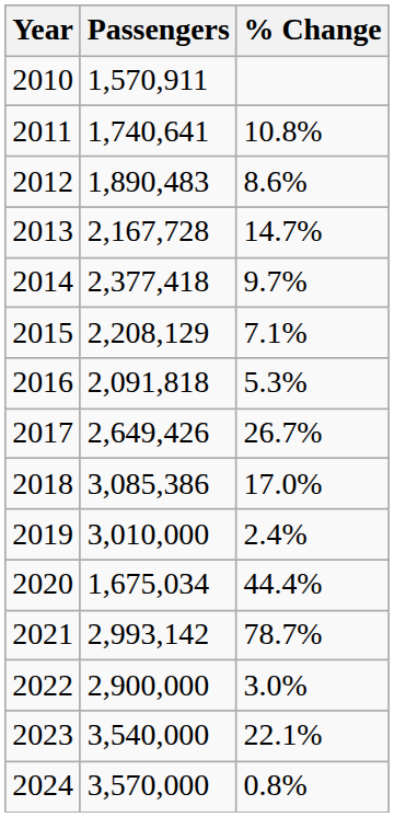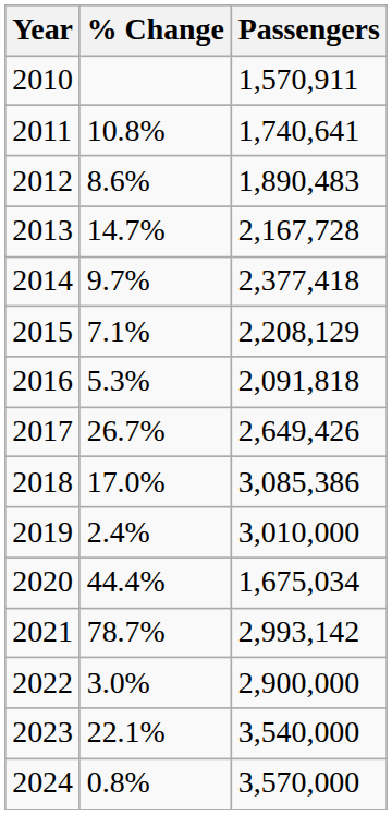columns swapped: Passengers <-> % Change
